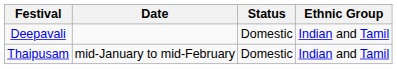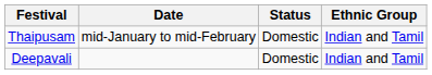rows swapped: Thaipusam <-> Deepavali
